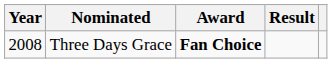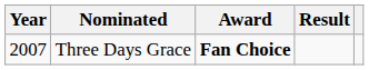Three Days Grace | Year: 2008 -> 2007
